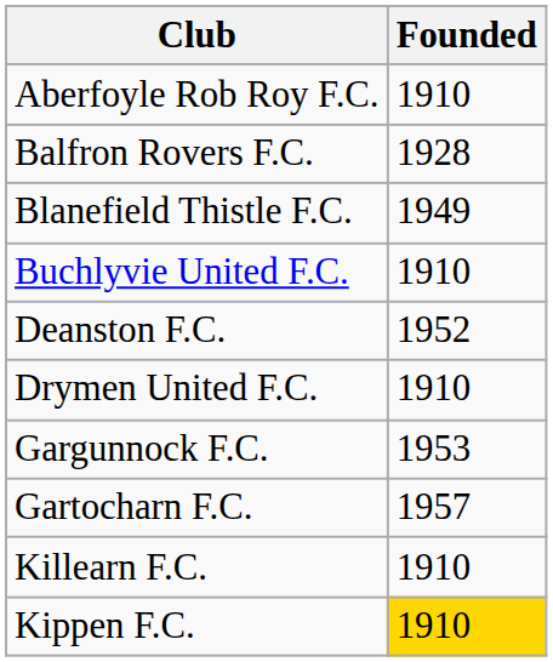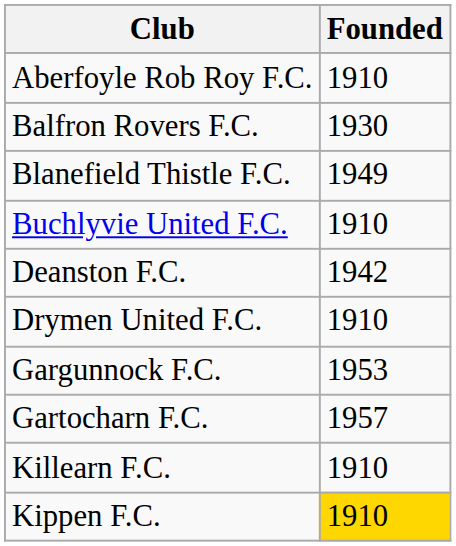Balfron Rovers F.C. | Founded: 1928 -> 1930
Deanston F.C. | Founded: 1952 -> 1942
